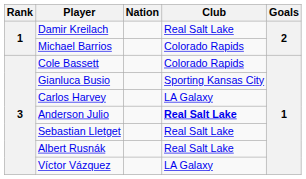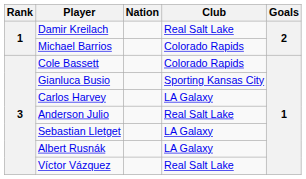Anderson Julio | Club: bold -> normal
Sebastian Lletget | Club: Real Salt Lake -> LA Galaxy
Albert Rusnák | Club: Real Salt Lake -> LA Galaxy
Víctor Vázquez | Club: LA Galaxy -> Real Salt Lake
